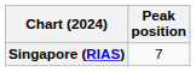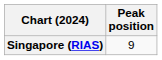Singapore (RIAS) | Peak position: 7 -> 9
